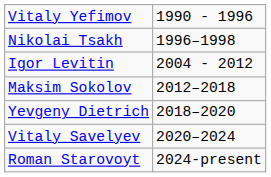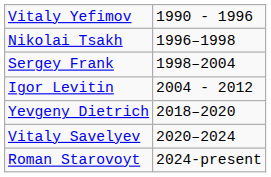+ row: Sergey Frank | 1998–2004
- row: Maksim Sokolov | 2012–2018
